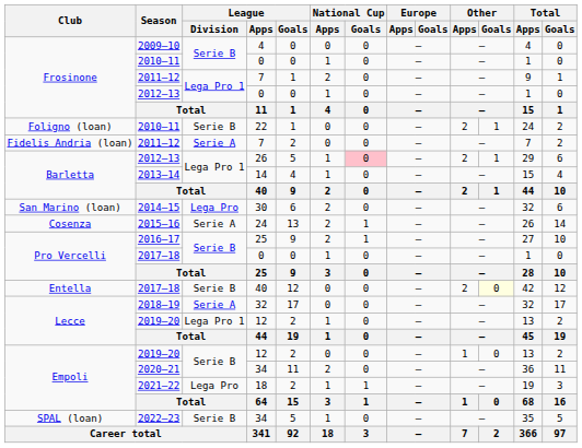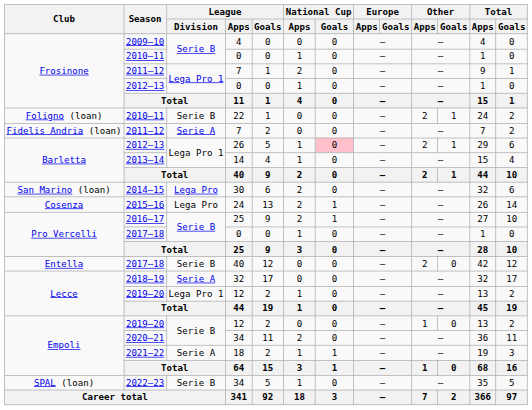2015–16 | League / Division: Serie A -> Lega Pro
Entella / 2017–18 | Other / Goals: lightyellow background -> no background
2021–22 | League / Division: Lega Pro -> Serie A
